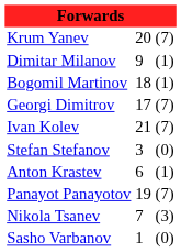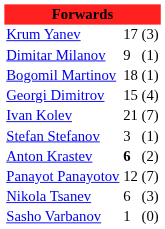Krum Yanev | column 2: 20 -> 17
Krum Yanev | column 3: (7) -> (3)
Georgi Dimitrov | column 2: 17 -> 15
Georgi Dimitrov | column 3: (7) -> (4)
Stefan Stefanov | column 3: (0) -> (1)
Anton Krastev | column 2: normal -> bold
Anton Krastev | column 3: (1) -> (2)
Panayot Panayotov | column 2: 19 -> 12
Nikola Tsanev | column 2: 7 -> 6
